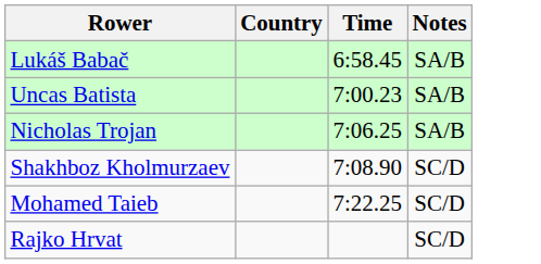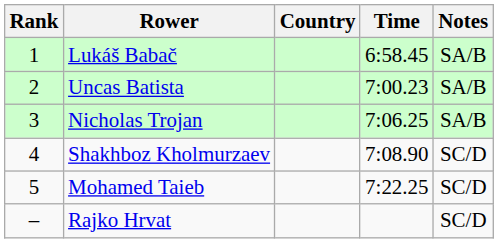+ column: Rank | 1 | 2 | 3 | 4 | 5 | –
